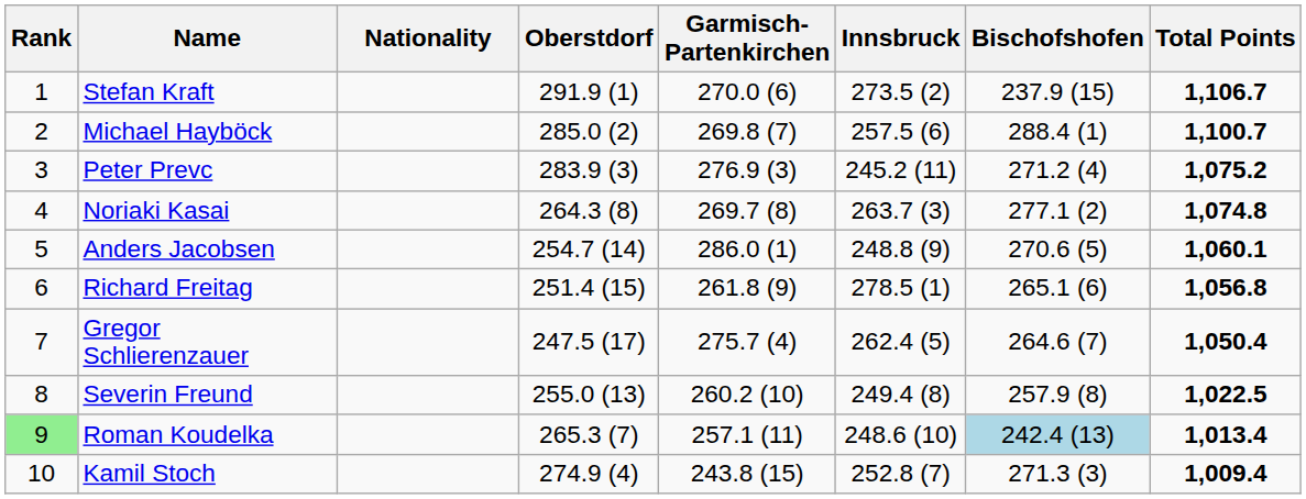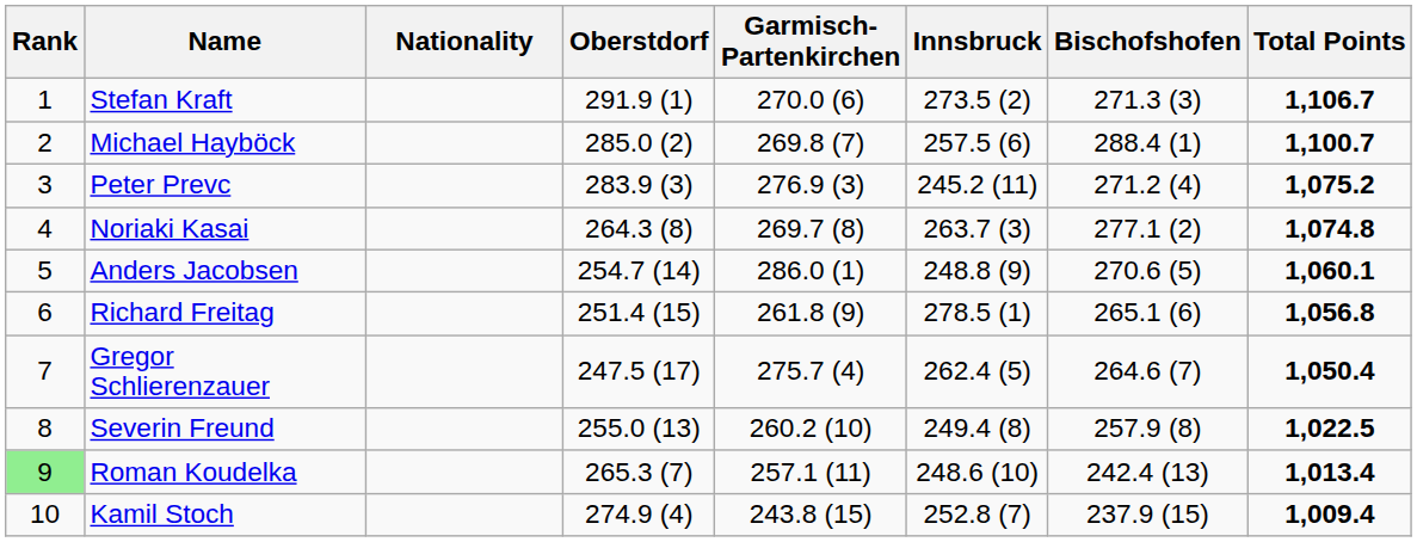Stefan Kraft | Bischofshofen: 237.9 (15) -> 271.3 (3)
Roman Koudelka | Bischofshofen: lightblue background -> no background
Kamil Stoch | Bischofshofen: 271.3 (3) -> 237.9 (15)
